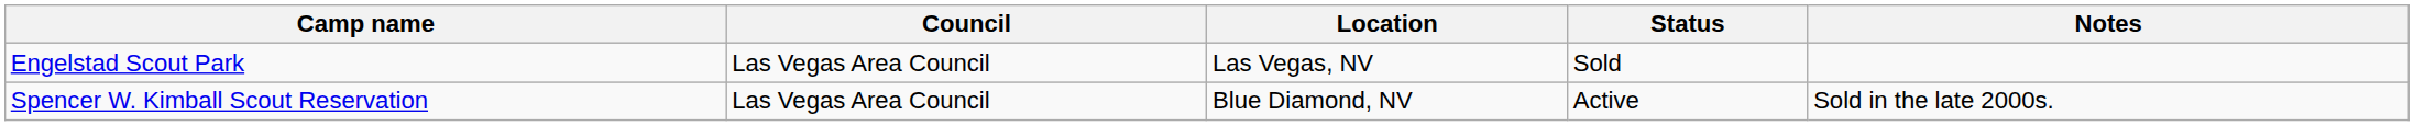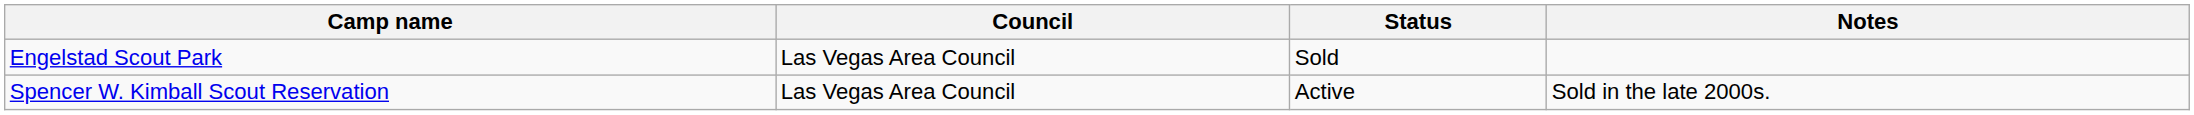- column: Location | Las Vegas, NV | Blue Diamond, NV
